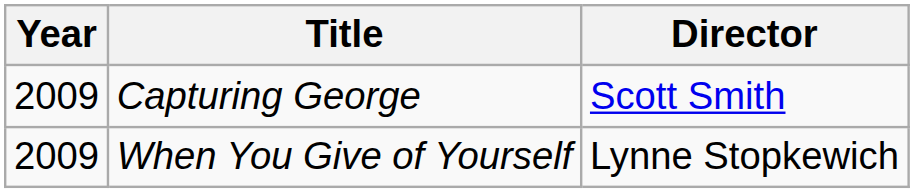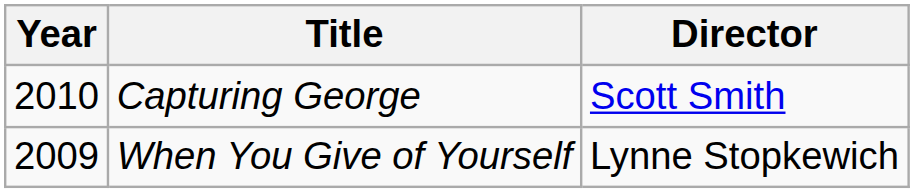Capturing George | Year: 2009 -> 2010
